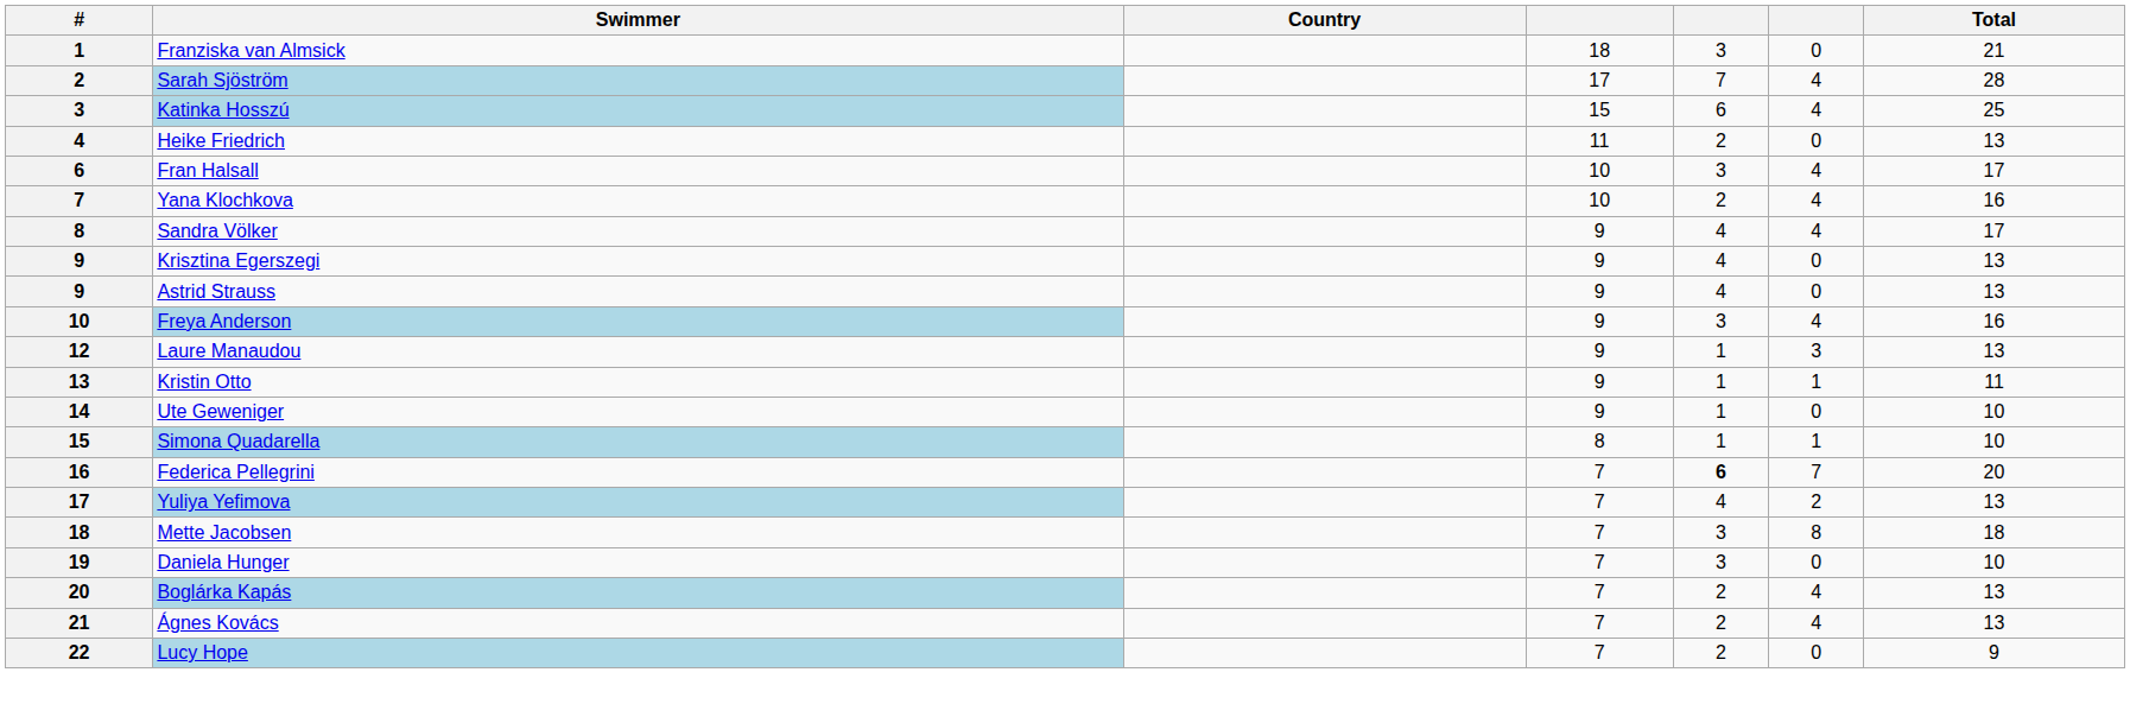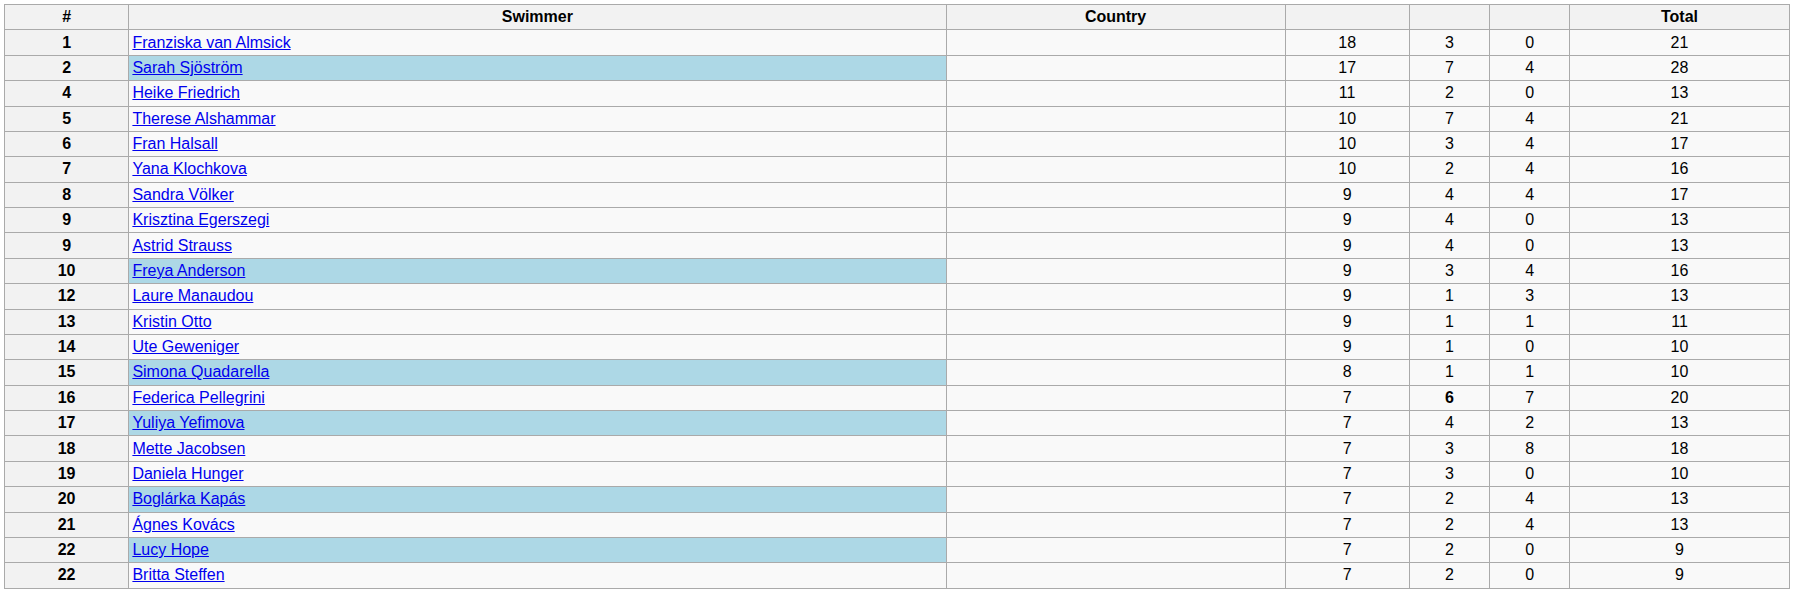- row: 3 | Katinka Hosszú | 15 | 6 | 4 | 25
+ row: 5 | Therese Alshammar | 10 | 7 | 4 | 21
+ row: 22 | Britta Steffen | 7 | 2 | 0 | 9
